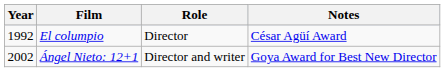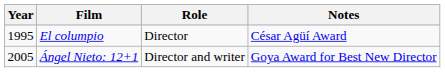El columpio | Year: 1992 -> 1995
Ángel Nieto: 12+1 | Year: 2002 -> 2005
